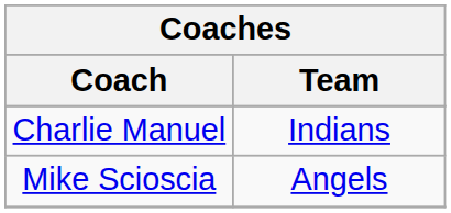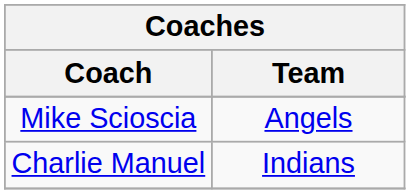rows swapped: Mike Scioscia <-> Charlie Manuel
